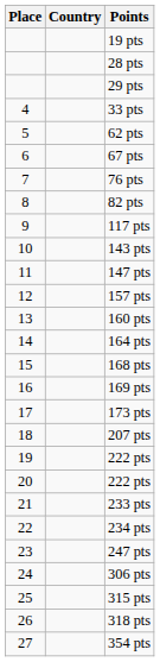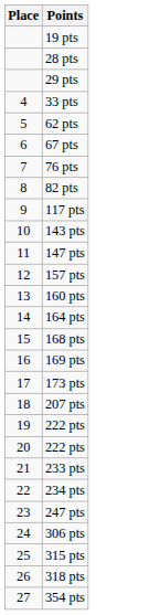- column: Country
